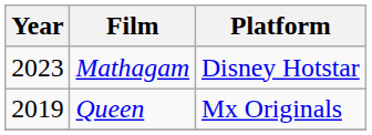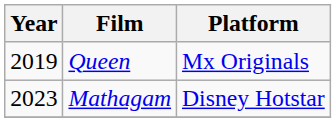rows swapped: Queen <-> Mathagam
